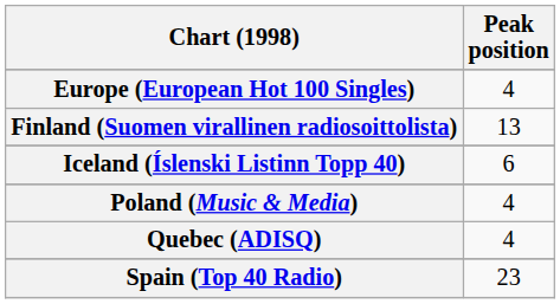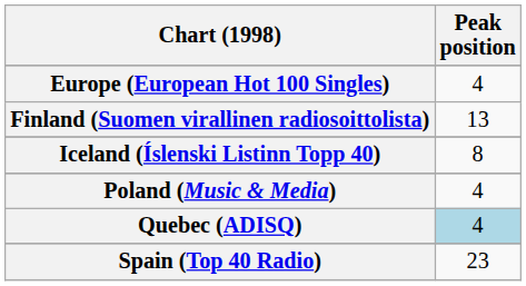Iceland (Íslenski Listinn Topp 40) | Peak position: 6 -> 8
Quebec (ADISQ) | Peak position: no background -> lightblue background
